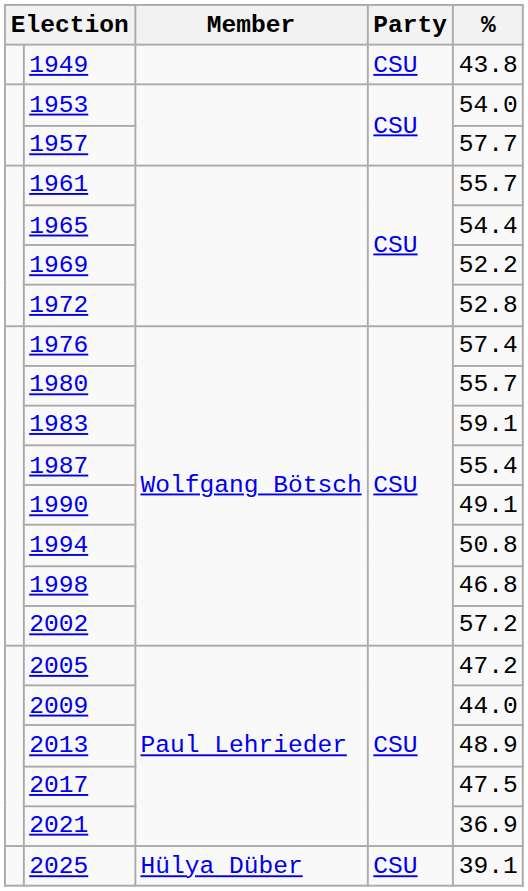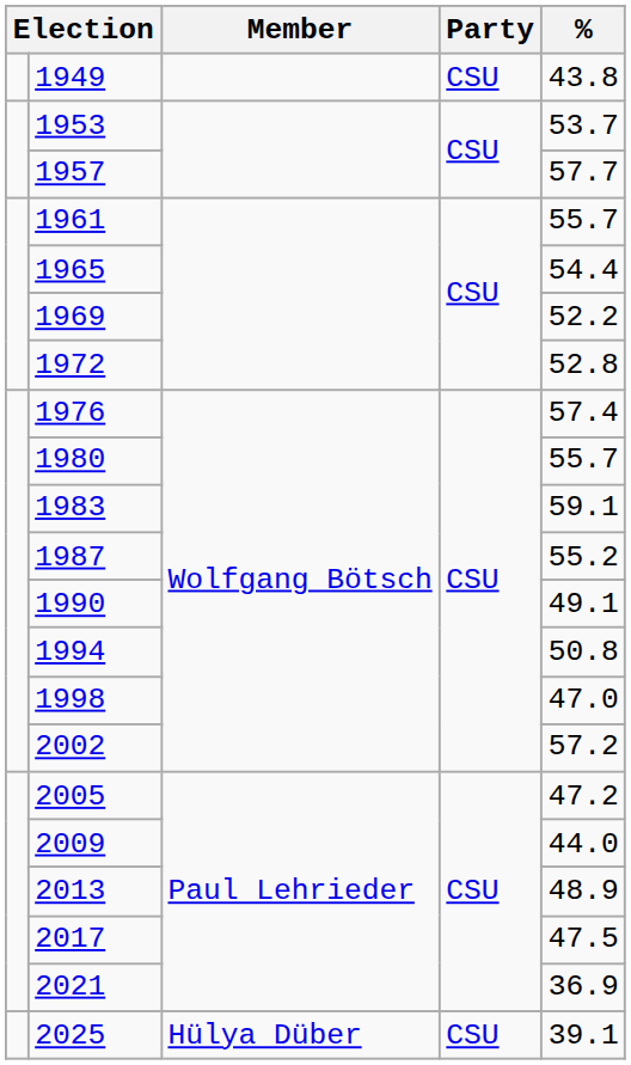1953 | %: 54.0 -> 53.7
1987 | %: 55.4 -> 55.2
1998 | %: 46.8 -> 47.0
